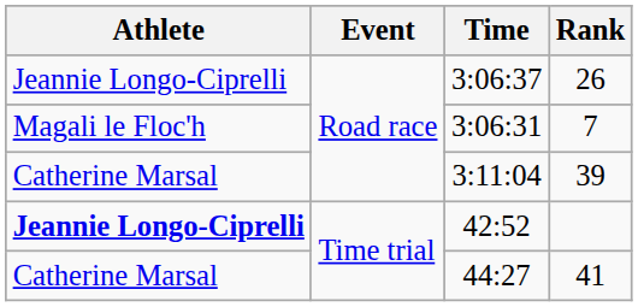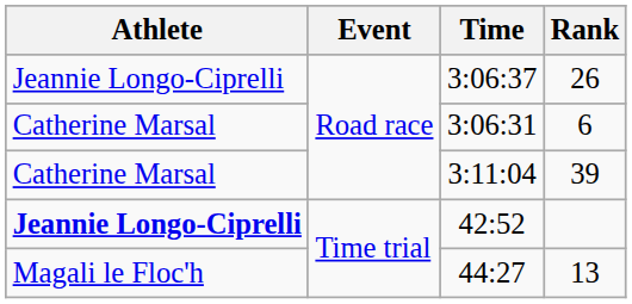3:06:31 | Athlete: Magali le Floc'h -> Catherine Marsal
3:06:31 | Rank: 7 -> 6
44:27 | Athlete: Catherine Marsal -> Magali le Floc'h
44:27 | Rank: 41 -> 13
